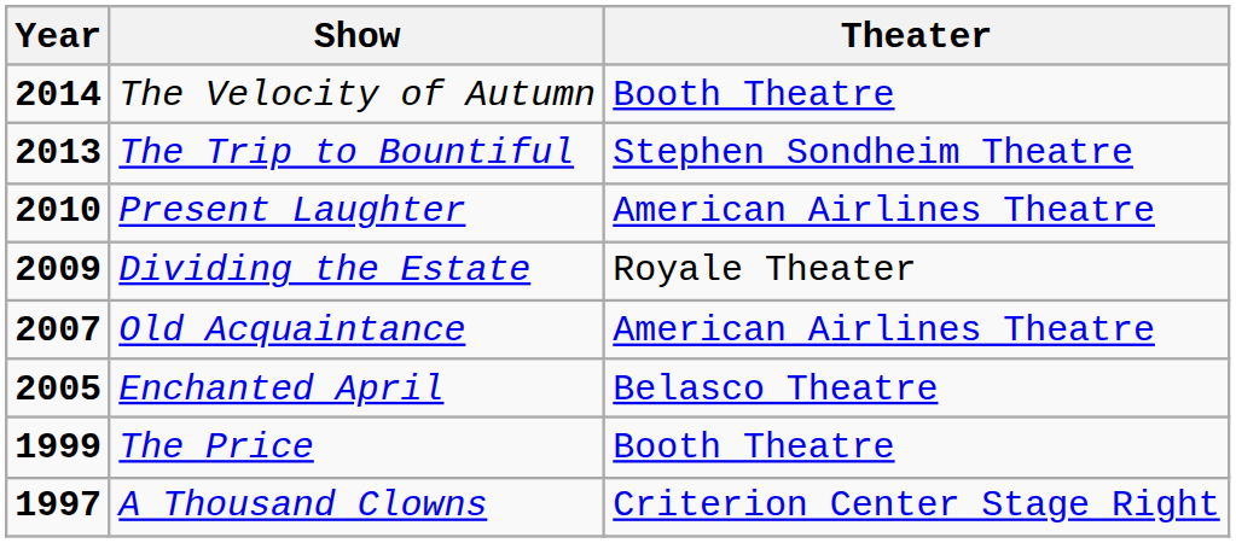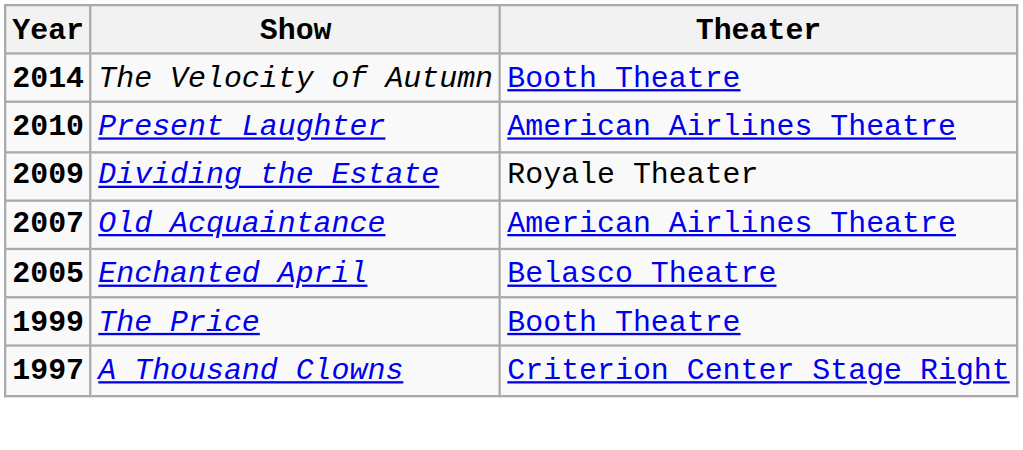- row: 2013 | The Trip to Bountiful | Stephen Sondheim Theatre
